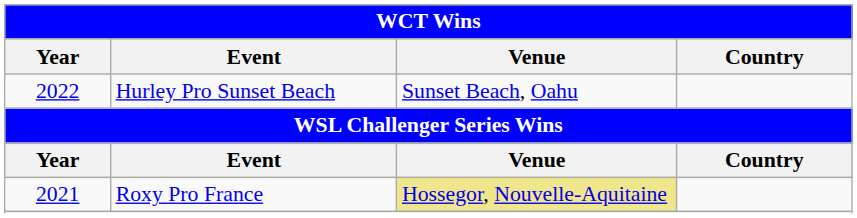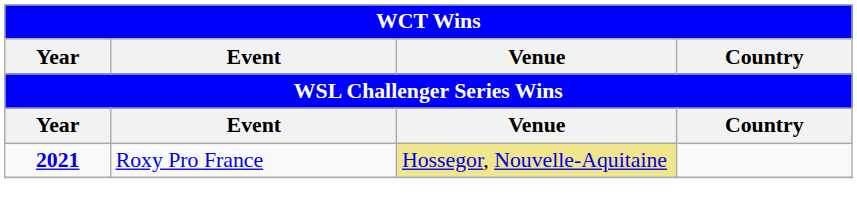- row: 2022 | Hurley Pro Sunset Beach | Sunset Beach, Oahu
Roxy Pro France | Year: normal -> bold
